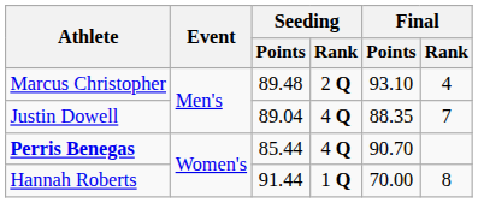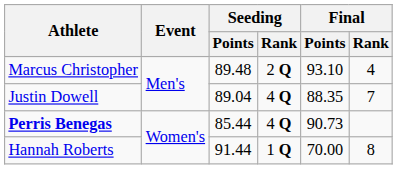Perris Benegas | Final / Points: 90.70 -> 90.73
